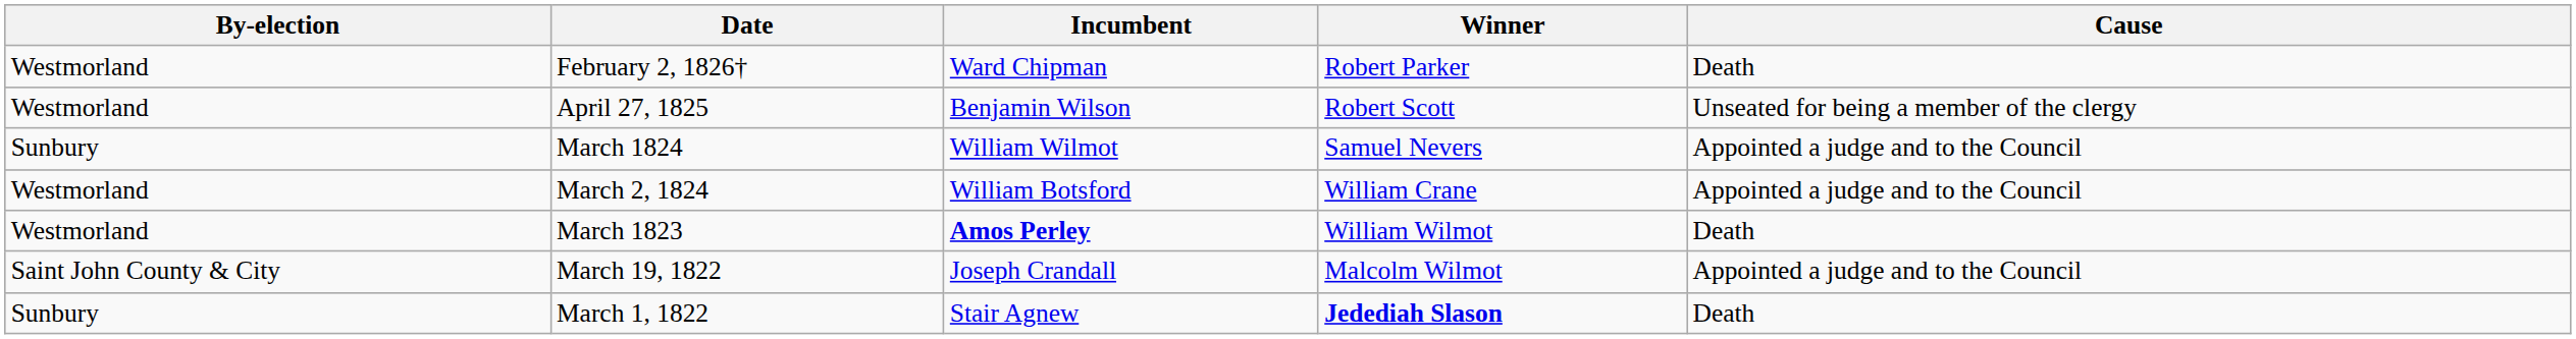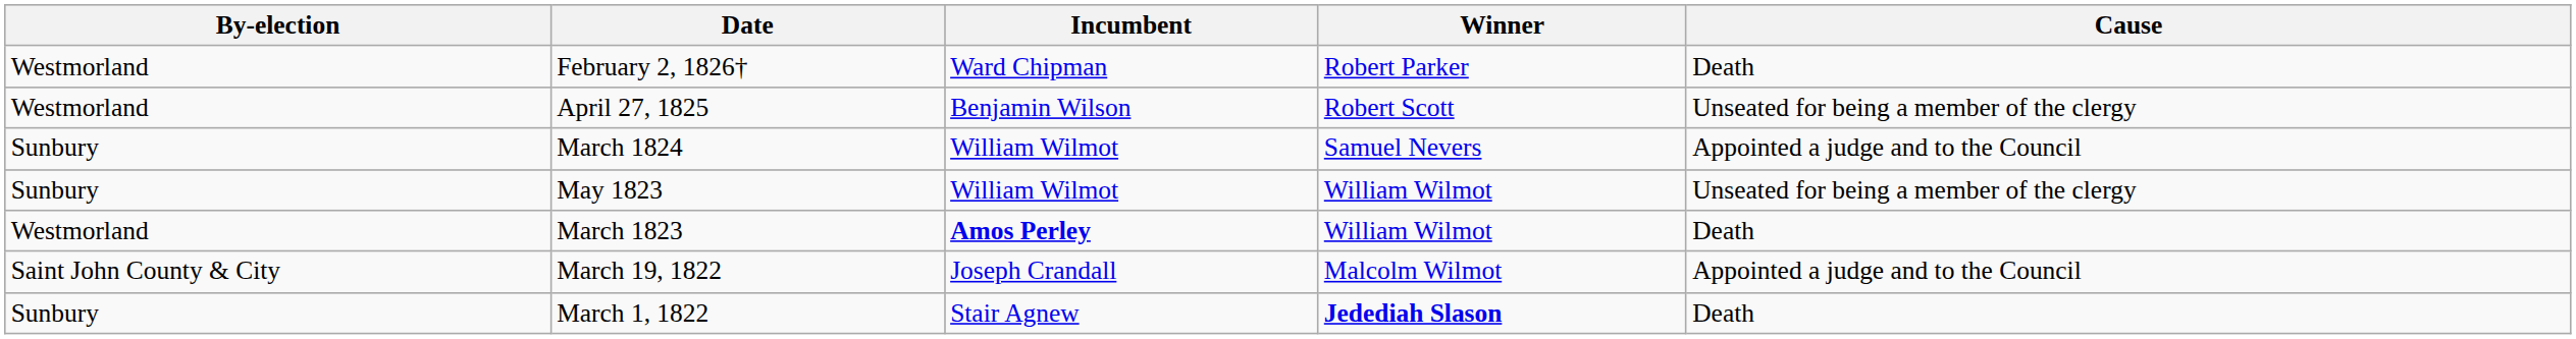- row: Westmorland | March 2, 1824 | William Botsford | William Crane | Appointed a judge and to the Council
+ row: Sunbury | May 1823 | William Wilmot | William Wilmot | Unseated for being a member of the clergy
